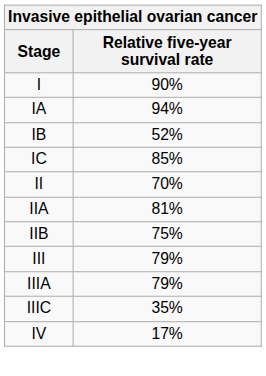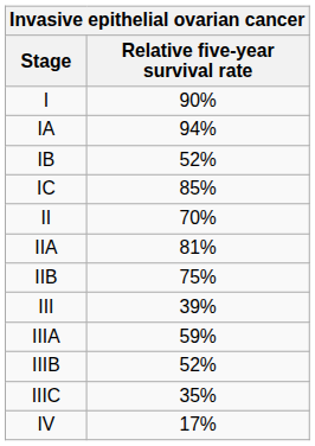III | Relative five-year survival rate: 79% -> 39%
IIIA | Relative five-year survival rate: 79% -> 59%
+ row: IIIB | 52%
